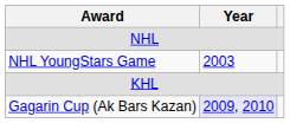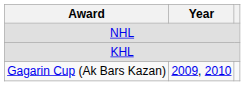- row: NHL YoungStars Game | 2003
Gagarin Cup (Ak Bars Kazan) | Year: lavender background -> no background
